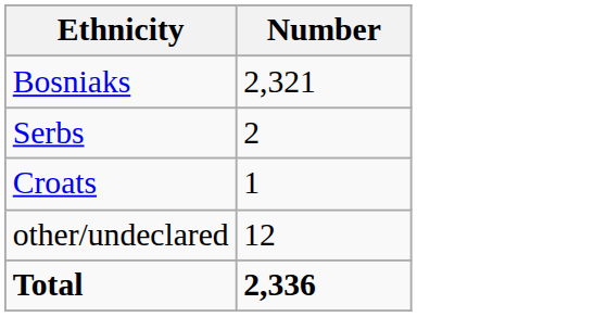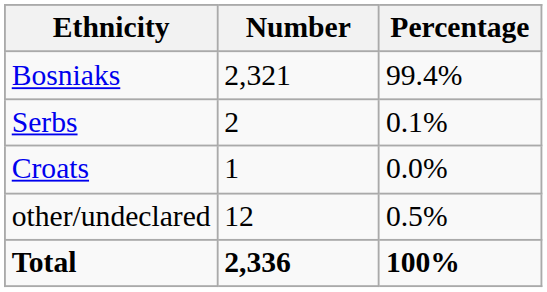+ column: Percentage | 99.4% | 0.1% | 0.0% | 0.5% | 100%
